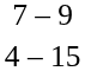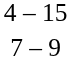rows swapped: 4 – 15 <-> 7 – 9
